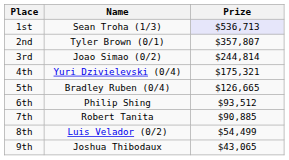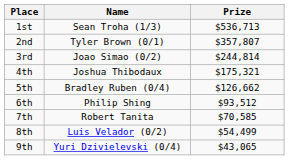1st | Prize: lavender background -> no background
4th | Name: Yuri Dzivielevski (0/4) -> Joshua Thibodaux
5th | Prize: $126,665 -> $126,662
7th | Prize: $90,885 -> $70,585
9th | Name: Joshua Thibodaux -> Yuri Dzivielevski (0/4)
